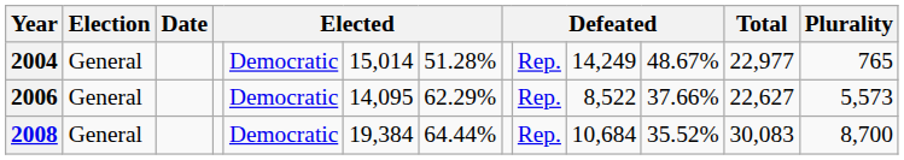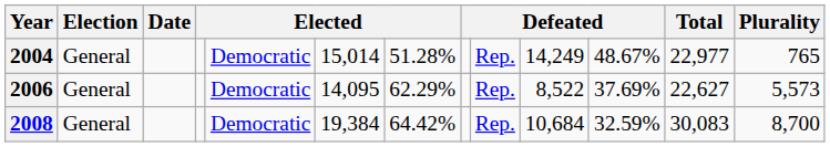2006 | column 11: 37.66% -> 37.69%
2008 | column 7: 64.44% -> 64.42%
2008 | column 11: 35.52% -> 32.59%
